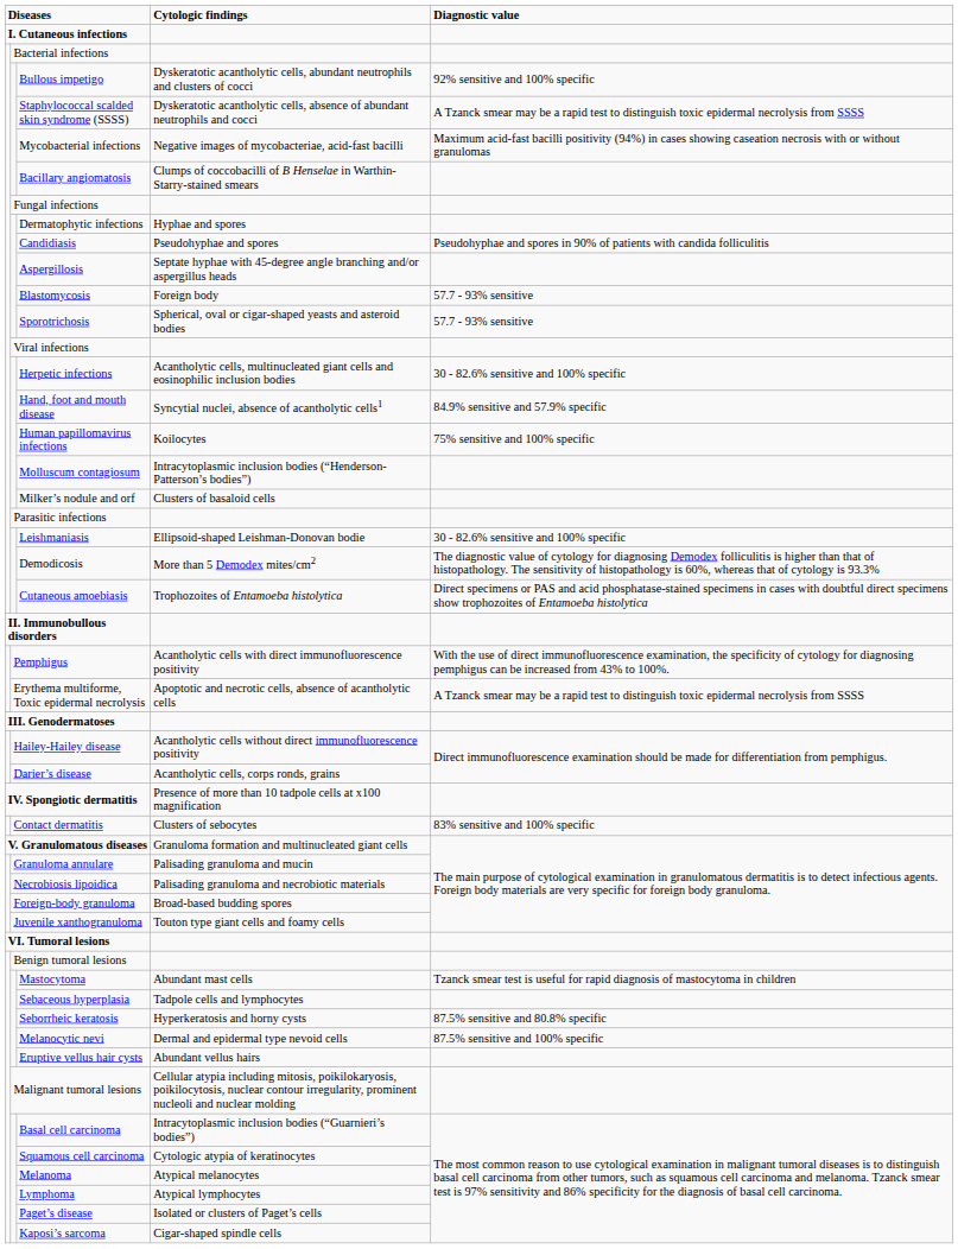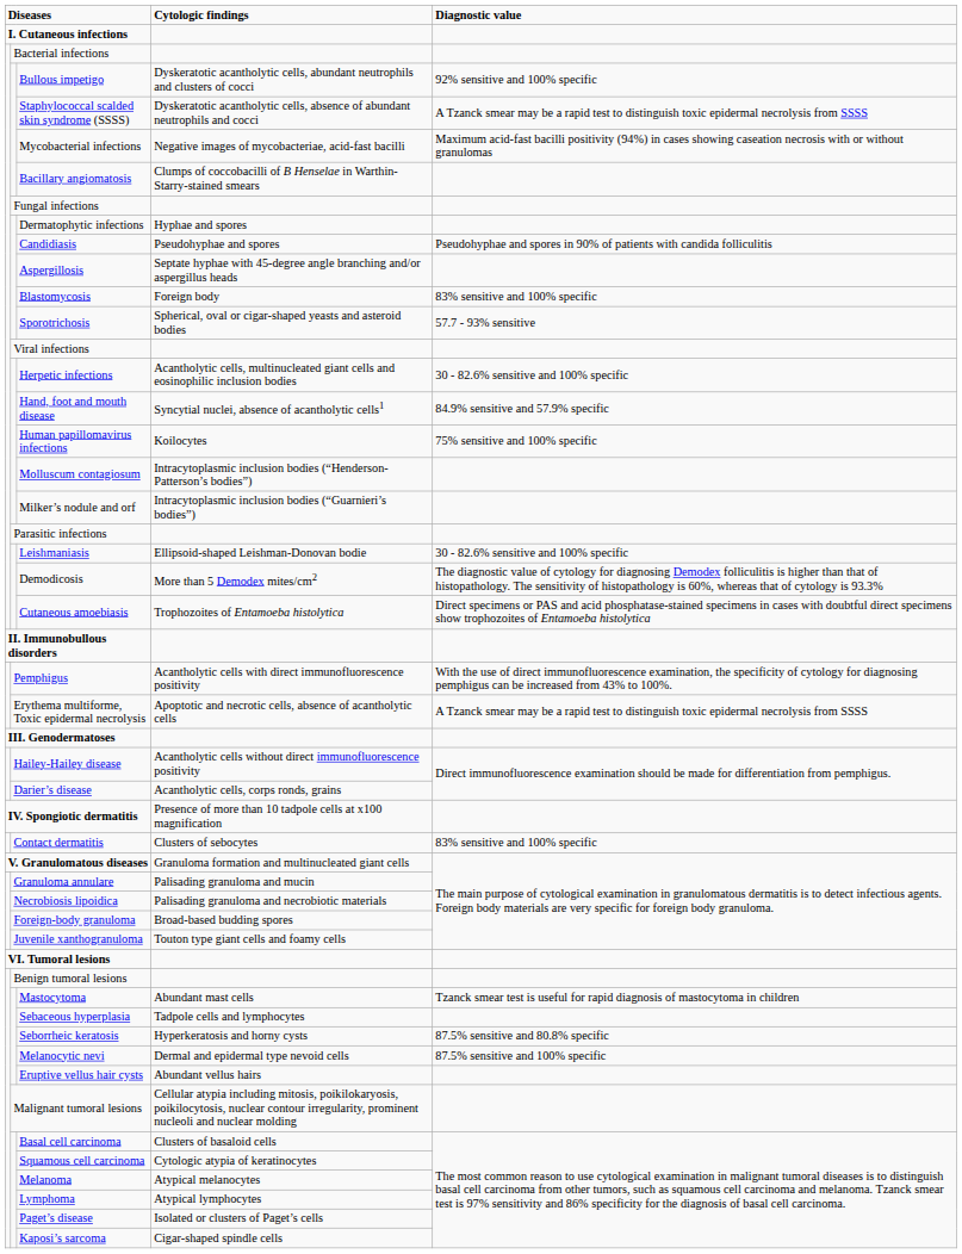Blastomycosis | Diagnostic value: 57.7 - 93% sensitive -> 83% sensitive and 100% specific
Milker’s nodule and orf | Cytologic findings: Clusters of basaloid cells -> Intracytoplasmic inclusion bodies (“Guarnieri’s bodies”)
Basal cell carcinoma | Cytologic findings: Intracytoplasmic inclusion bodies (“Guarnieri’s bodies”) -> Clusters of basaloid cells
